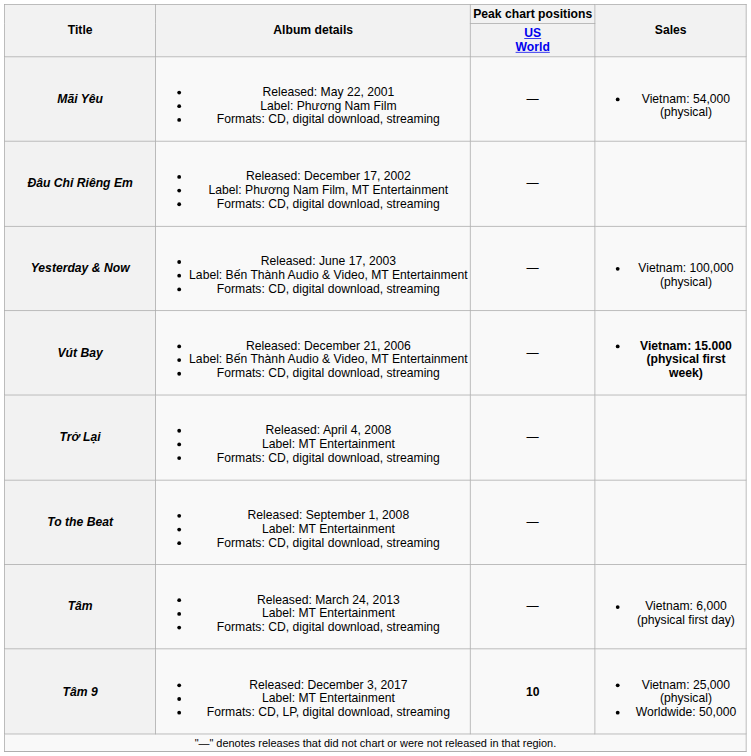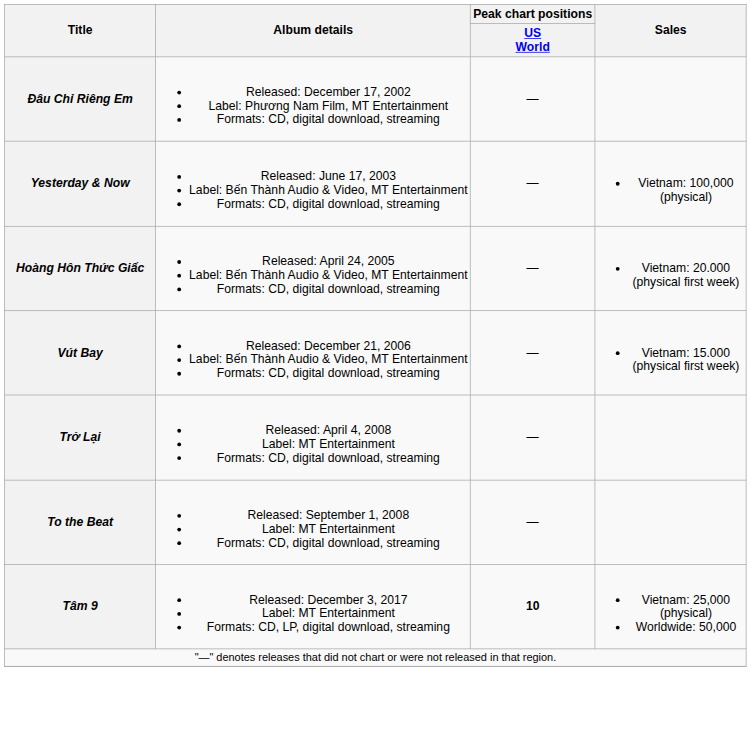- row: Mãi Yêu | Released: May 22, 2001 Label: Phương Nam Film Formats: CD, digital download, streaming | — | Vietnam: 54,000 (physical)
+ row: Hoàng Hôn Thức Giấc | Released: April 24, 2005 Label: Bến Thành Audio & Video, MT Entertainment Formats: CD, digital download, streaming | — | Vietnam: 20.000 (physical first week)
Vút Bay | Sales: bold -> normal
- row: Tâm | Released: March 24, 2013 Label: MT Entertainment Formats: CD, digital download, streaming | — | Vietnam: 6,000 (physical first day)
